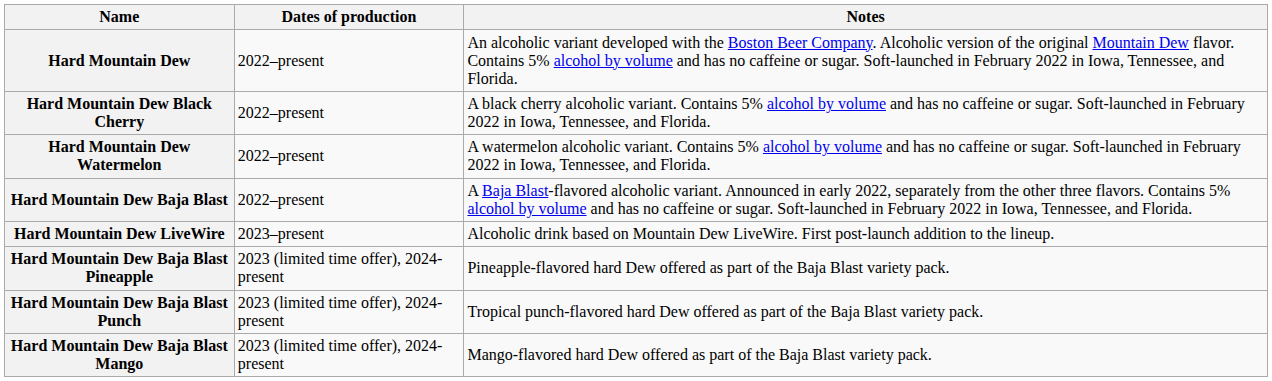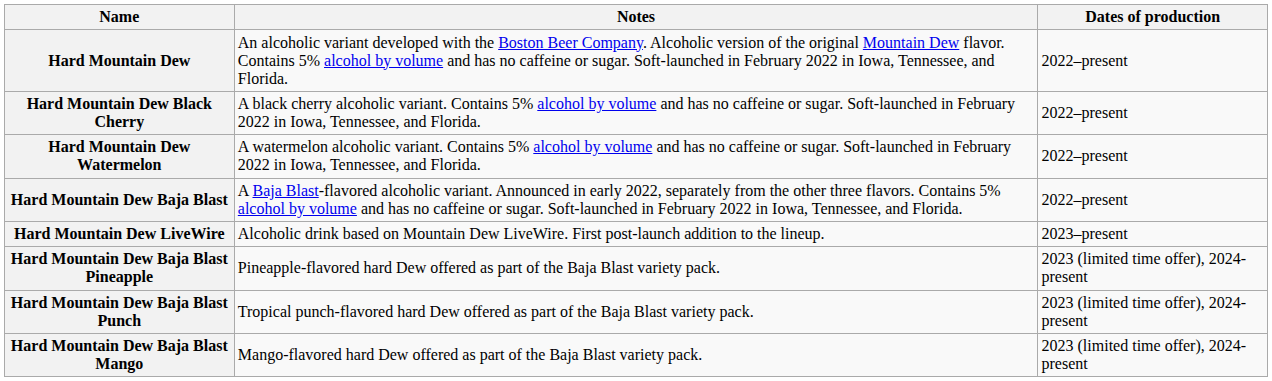columns swapped: Dates of production <-> Notes
